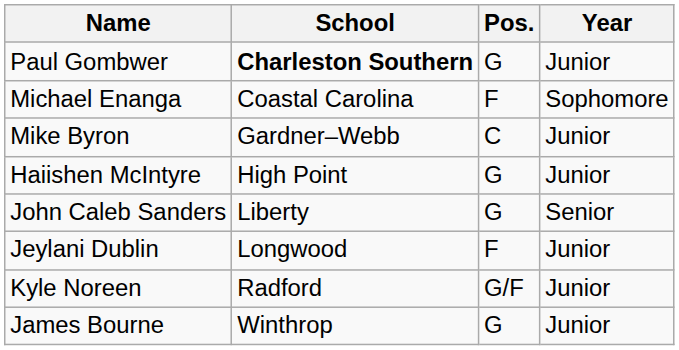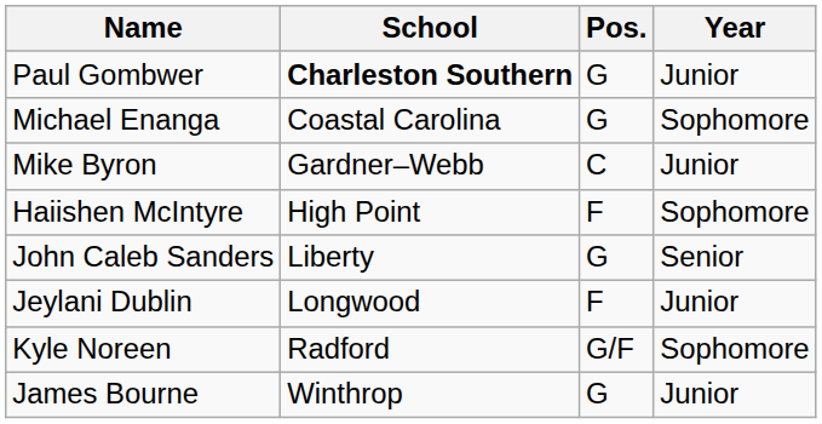Michael Enanga | Pos.: F -> G
Haiishen McIntyre | Pos.: G -> F
Haiishen McIntyre | Year: Junior -> Sophomore
Kyle Noreen | Year: Junior -> Sophomore
